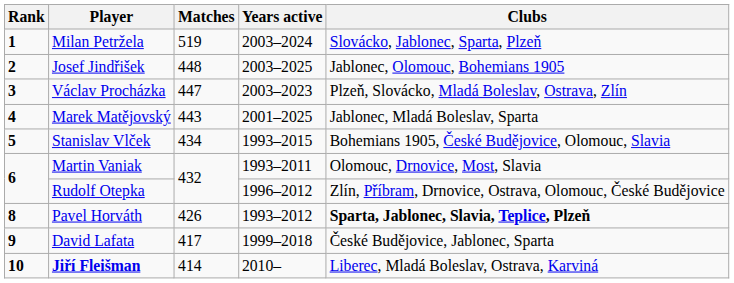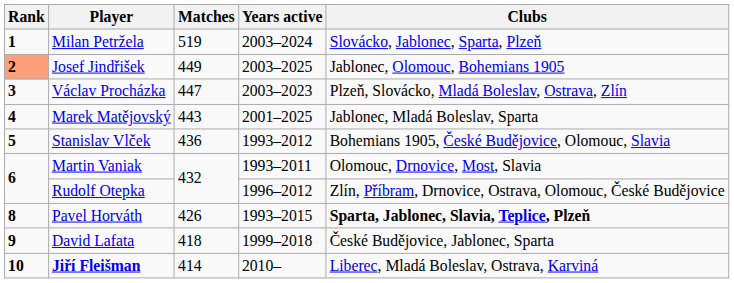Josef Jindřišek | Rank: no background -> lightsalmon background
Josef Jindřišek | Matches: 448 -> 449
Stanislav Vlček | Matches: 434 -> 436
Stanislav Vlček | Years active: 1993–2015 -> 1993–2012
Pavel Horváth | Years active: 1993–2012 -> 1993–2015
David Lafata | Matches: 417 -> 418
